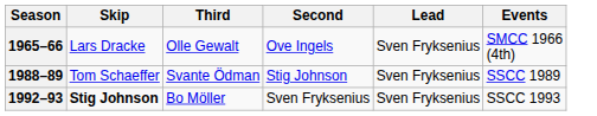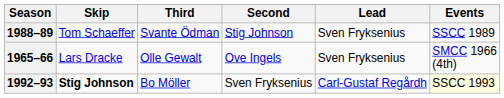rows swapped: 1965–66 <-> 1988–89
1992–93 | Lead: Sven Fryksenius -> Carl-Gustaf Regårdh
1992–93 | Events: no background -> lightyellow background
